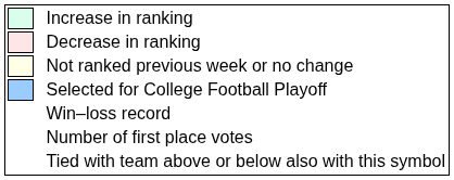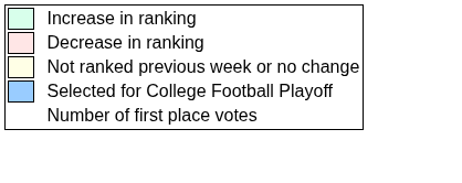- row: Win–loss record
- row: Tied with team above or below also with this symbol
